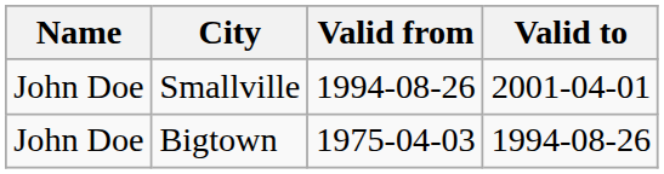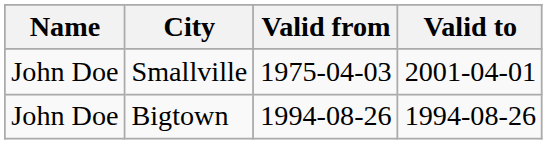Smallville | Valid from: 1994-08-26 -> 1975-04-03
Bigtown | Valid from: 1975-04-03 -> 1994-08-26
